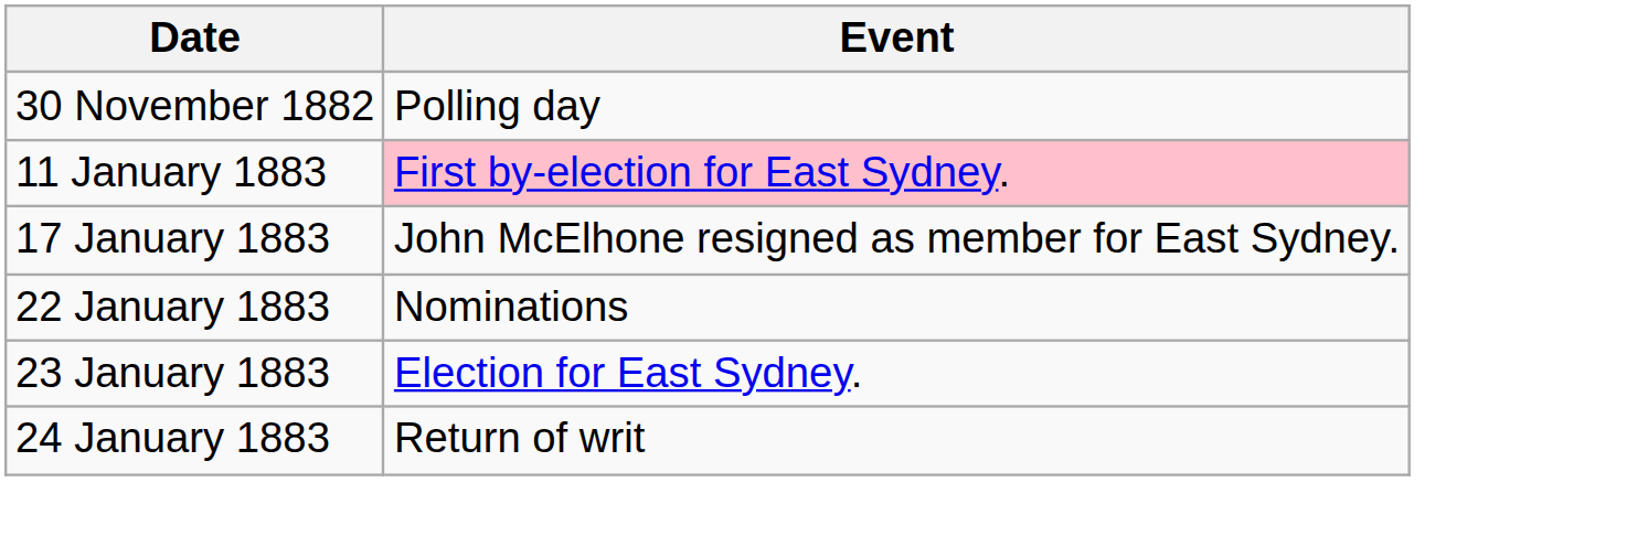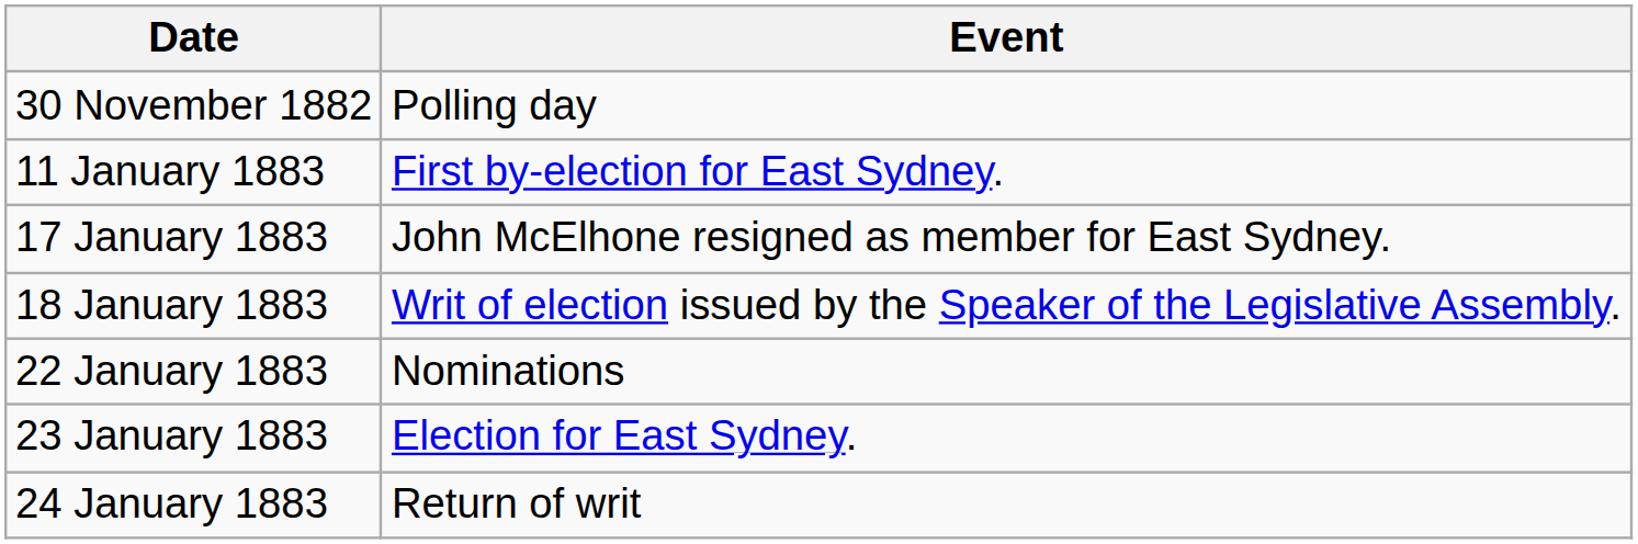11 January 1883 | Event: pink background -> no background
+ row: 18 January 1883 | Writ of election issued by the Speaker of the Legislative Assembly.
